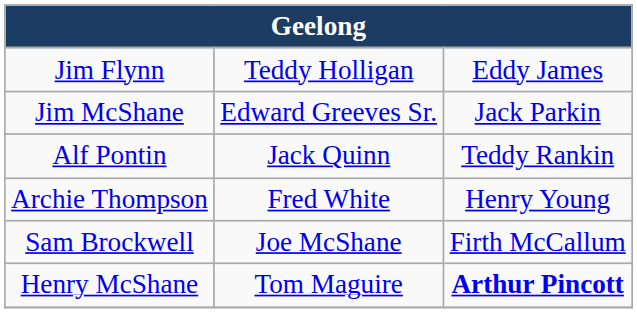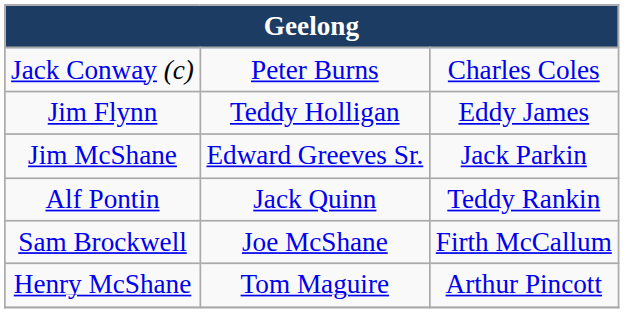+ row: Jack Conway (c) | Peter Burns | Charles Coles
- row: Archie Thompson | Fred White | Henry Young
Henry McShane | column 3: bold -> normal
